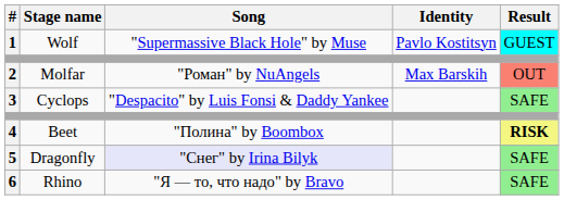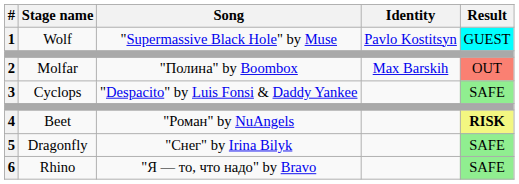2 | Song: "Роман" by NuAngels -> "Полина" by Boombox
4 | Song: "Полина" by Boombox -> "Роман" by NuAngels
5 | Song: lavender background -> no background
